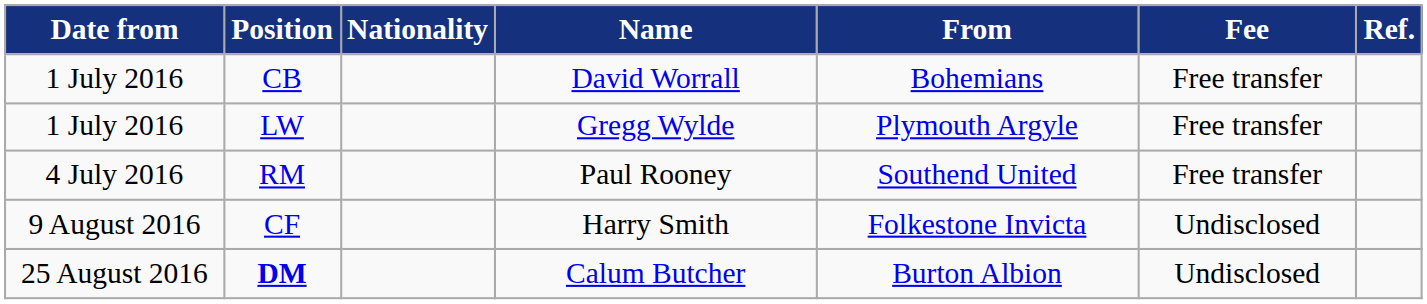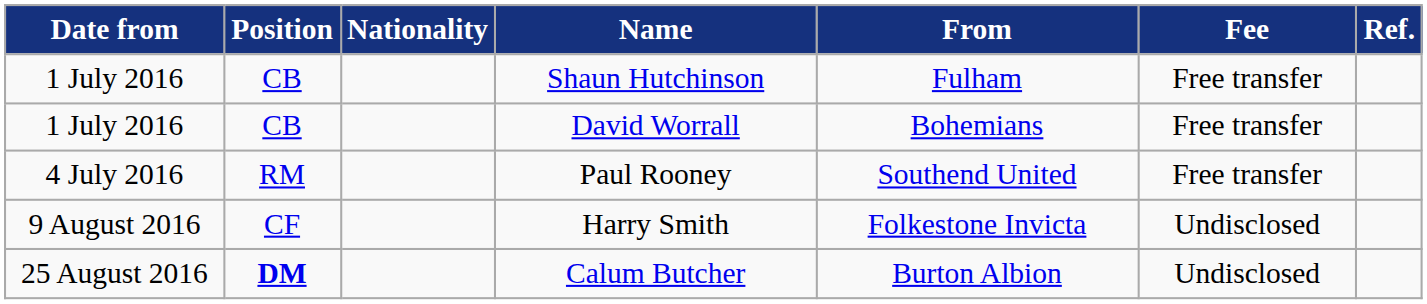+ row: 1 July 2016 | CB | Shaun Hutchinson | Fulham | Free transfer
- row: 1 July 2016 | LW | Gregg Wylde | Plymouth Argyle | Free transfer
